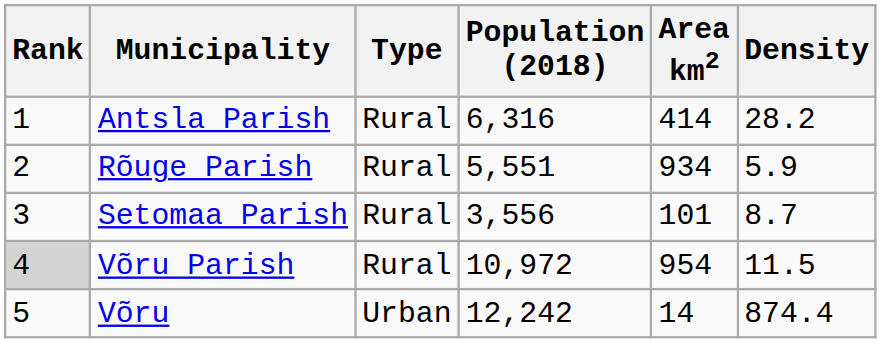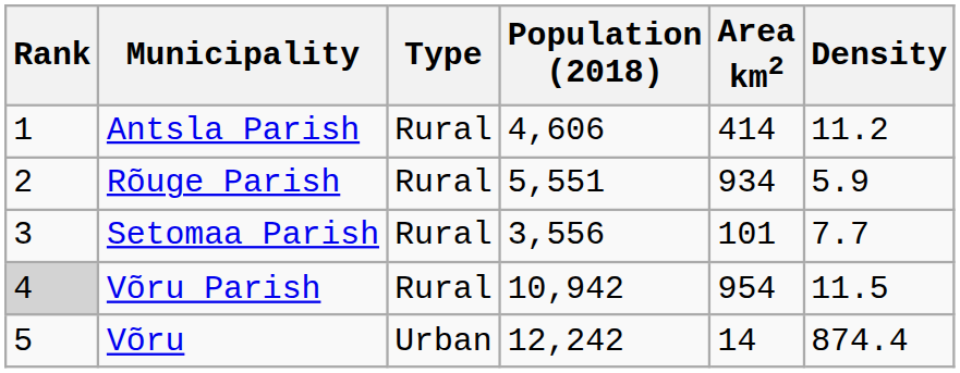Antsla Parish | Population (2018): 6,316 -> 4,606
Antsla Parish | Density: 28.2 -> 11.2
Setomaa Parish | Density: 8.7 -> 7.7
Võru Parish | Population (2018): 10,972 -> 10,942
